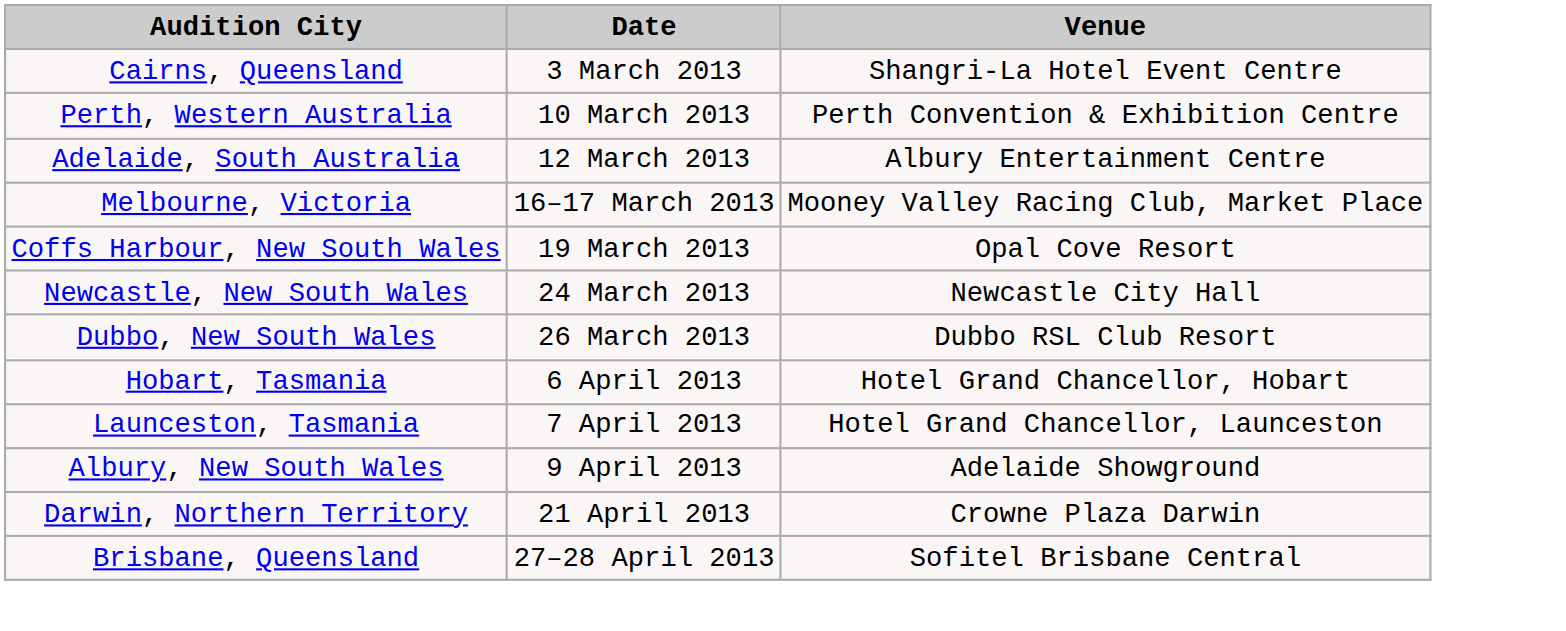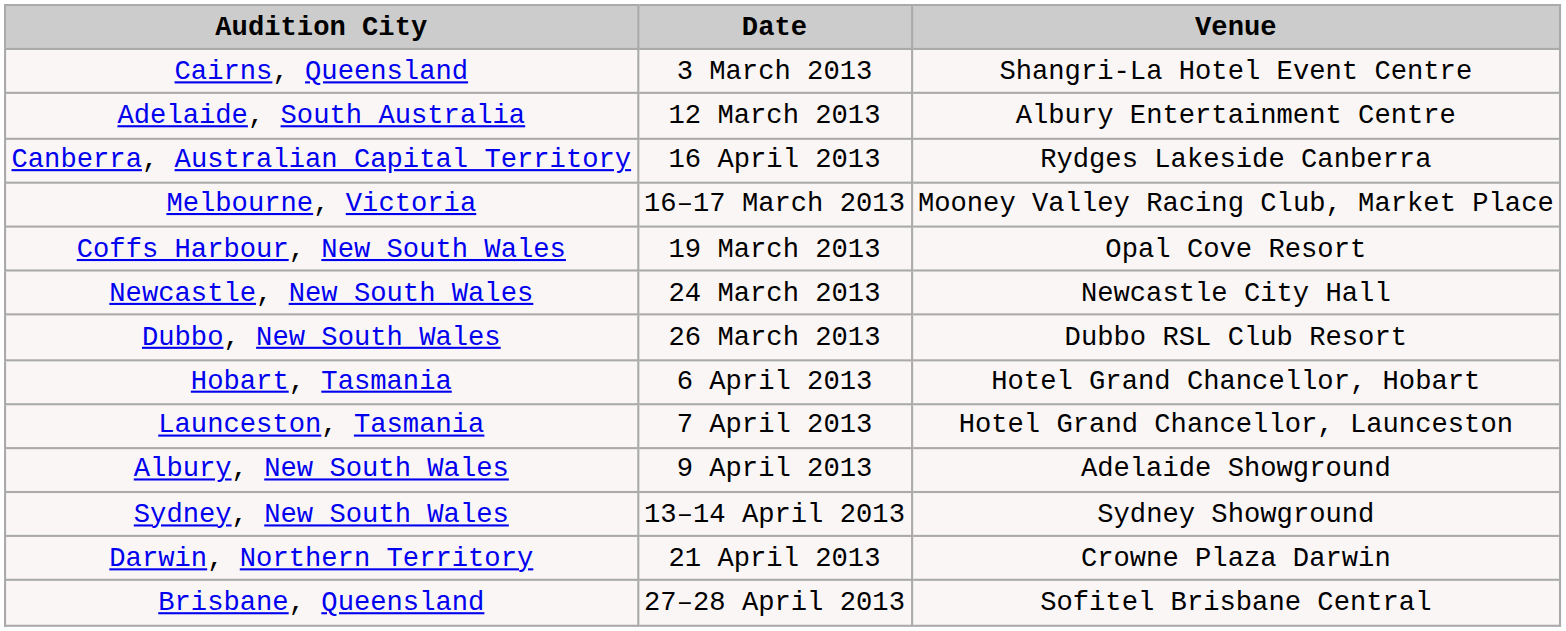- row: Perth, Western Australia | 10 March 2013 | Perth Convention & Exhibition Centre
+ row: Canberra, Australian Capital Territory | 16 April 2013 | Rydges Lakeside Canberra
+ row: Sydney, New South Wales | 13–14 April 2013 | Sydney Showground
